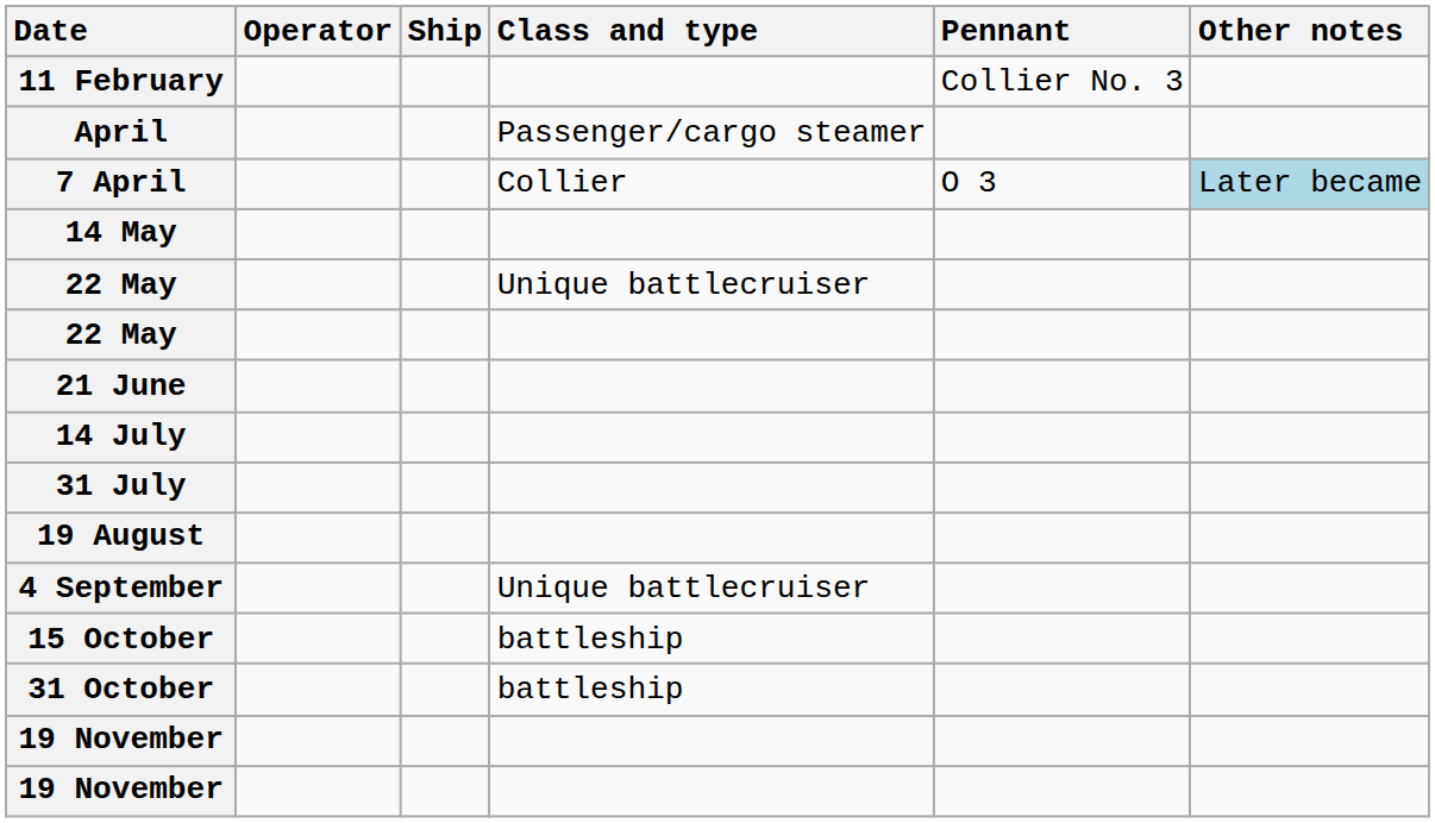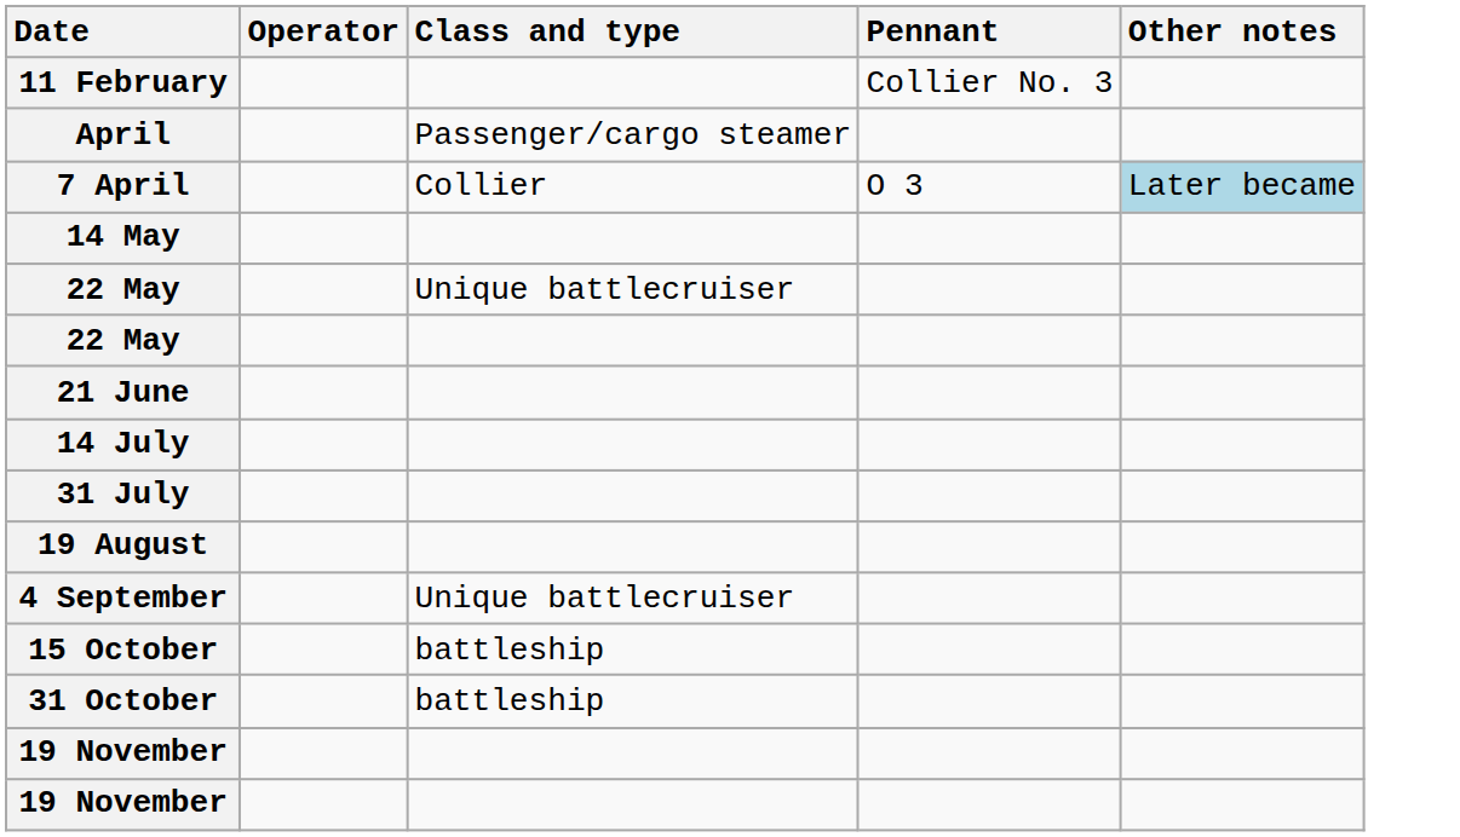- column: Ship
